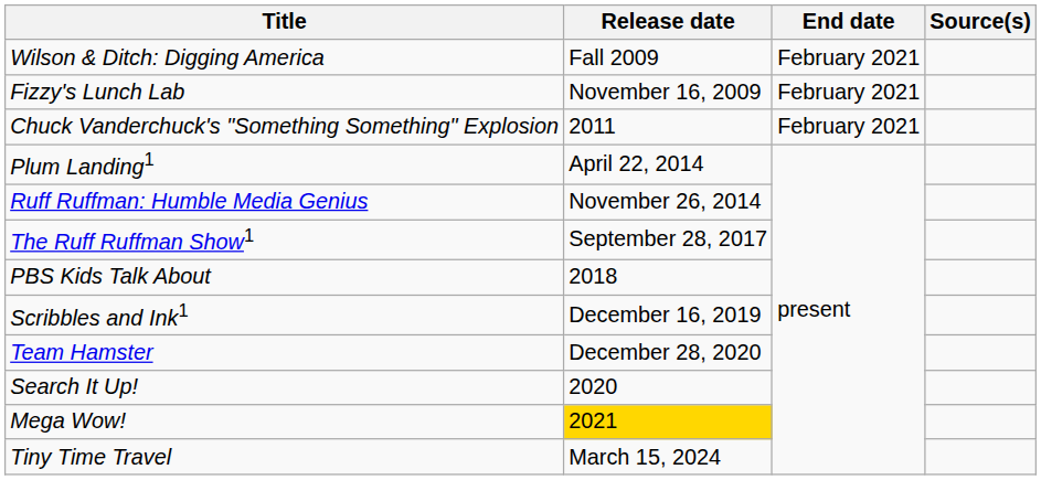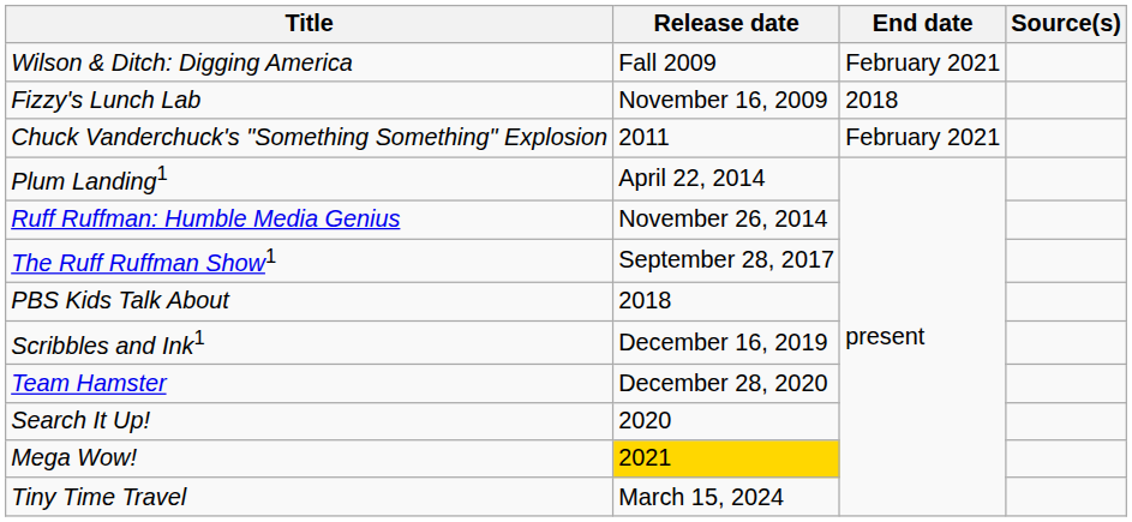Fizzy's Lunch Lab | End date: February 2021 -> 2018
